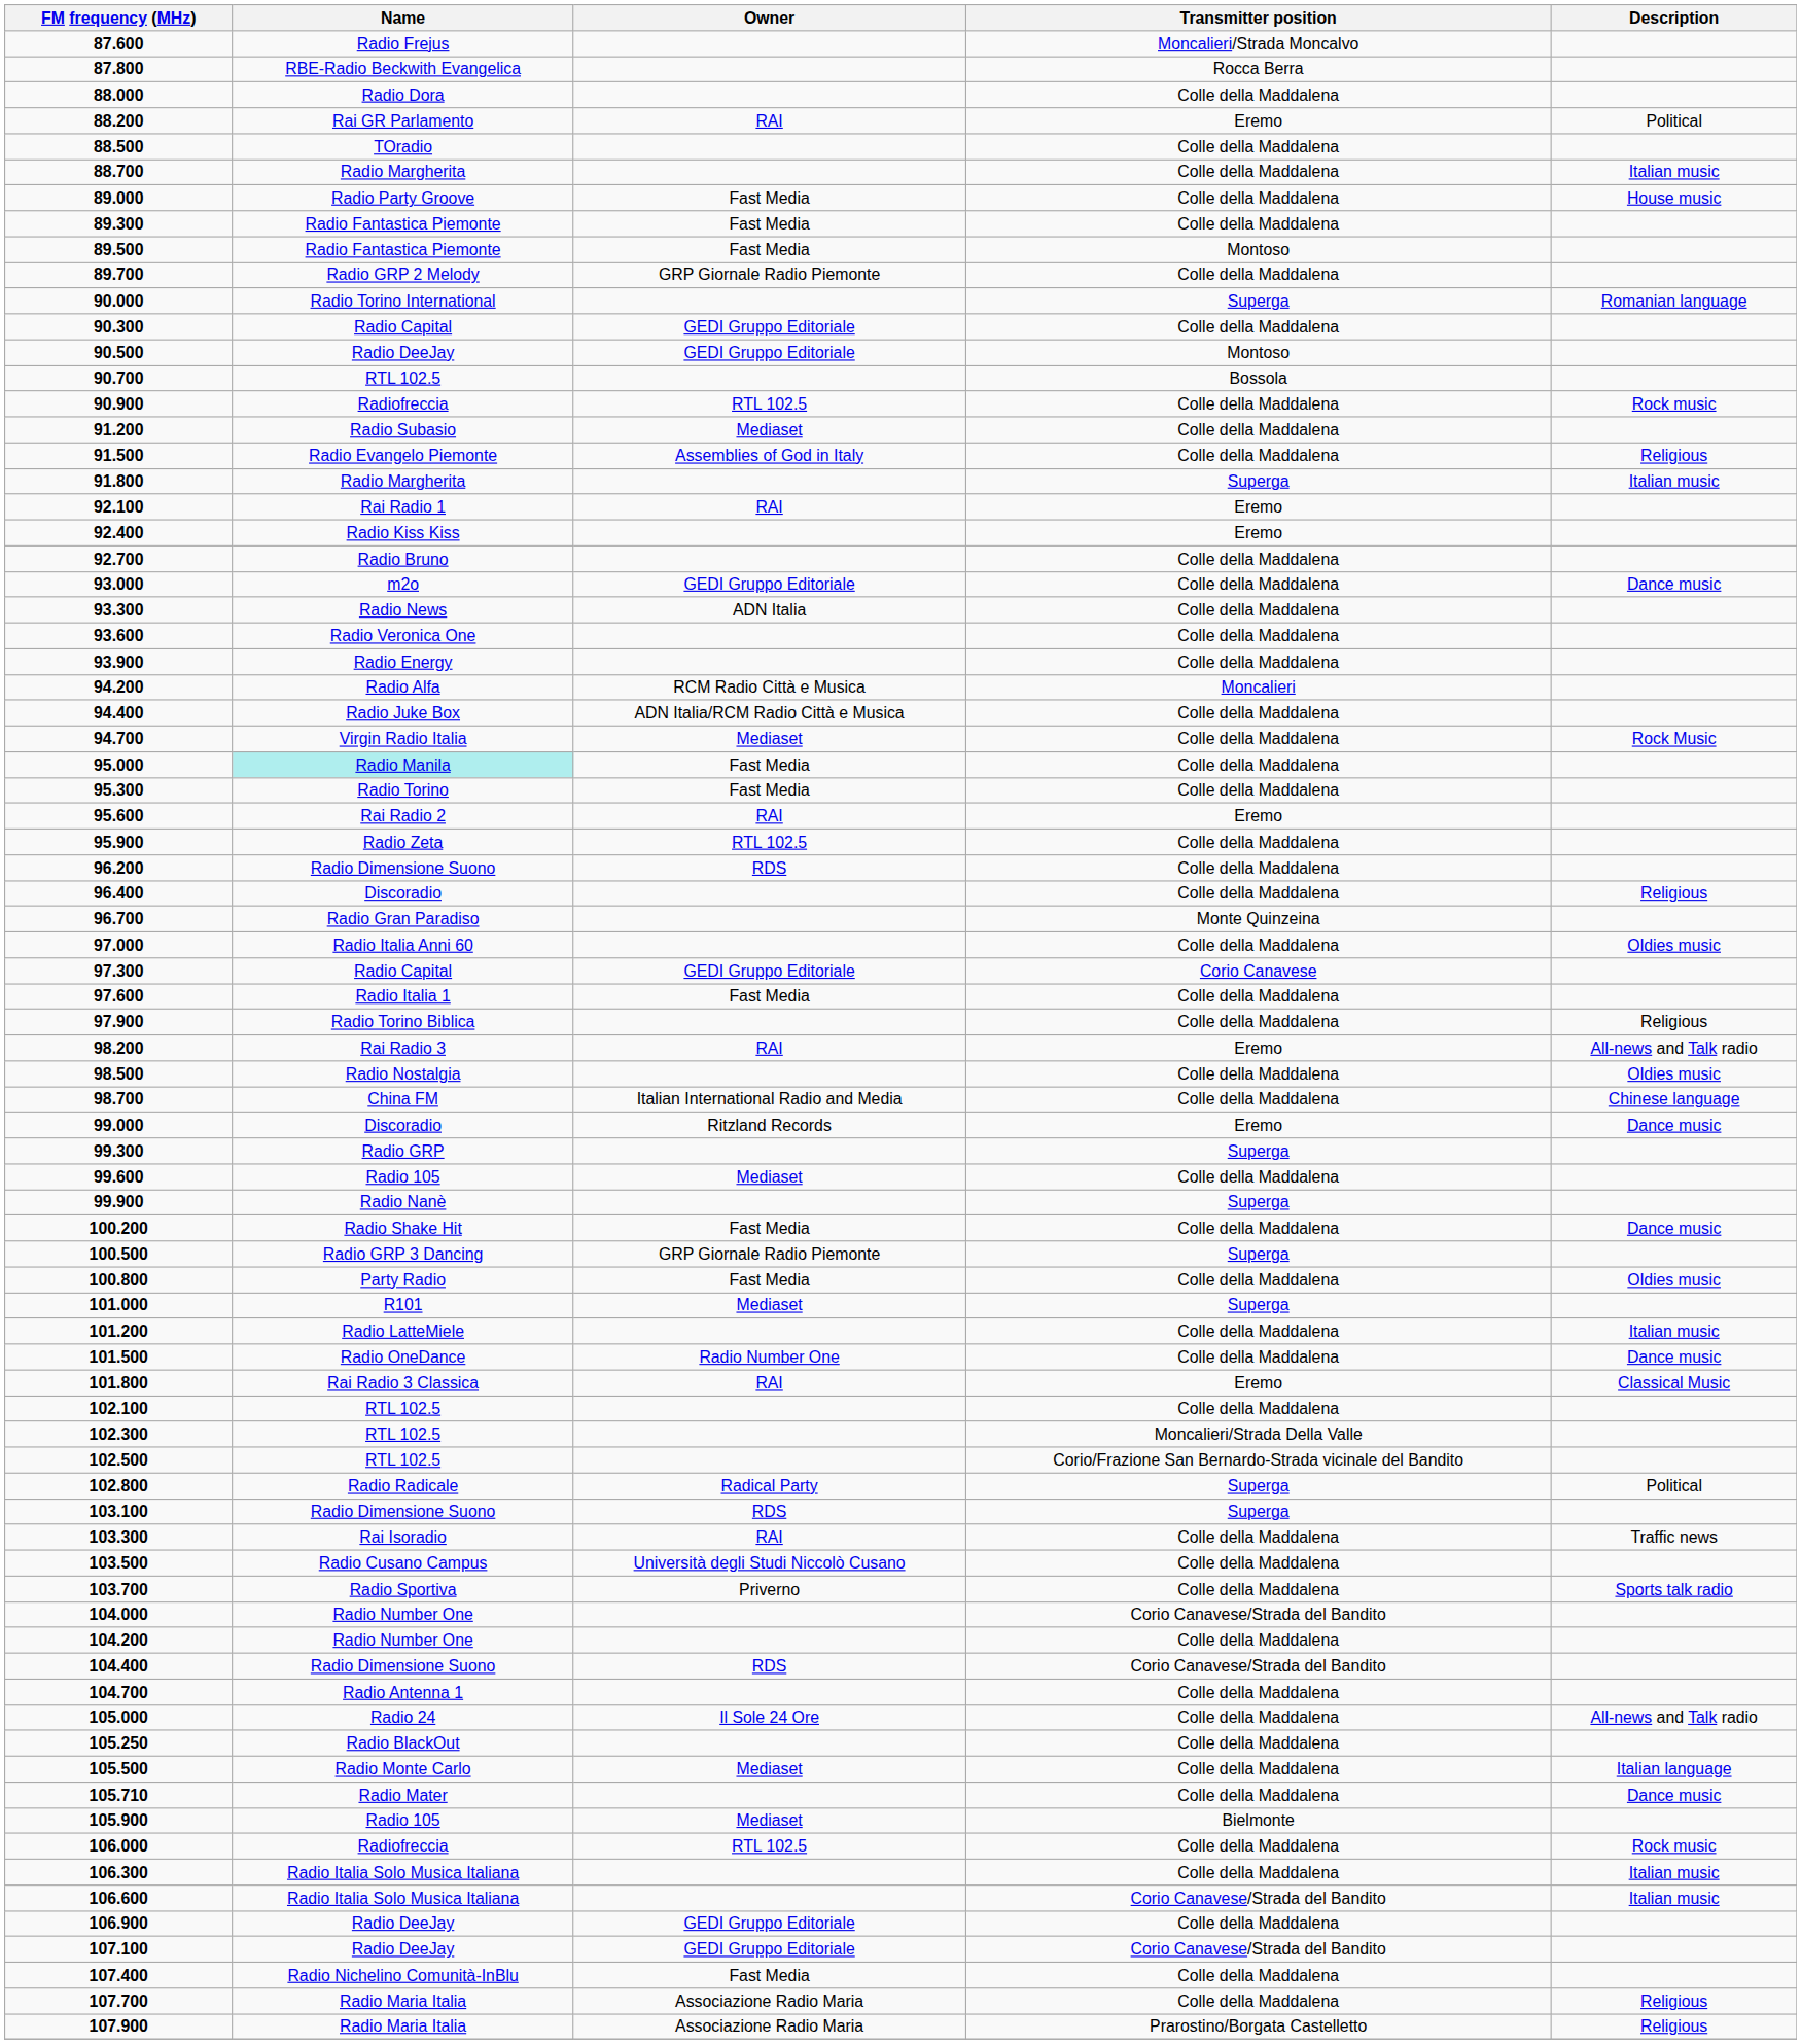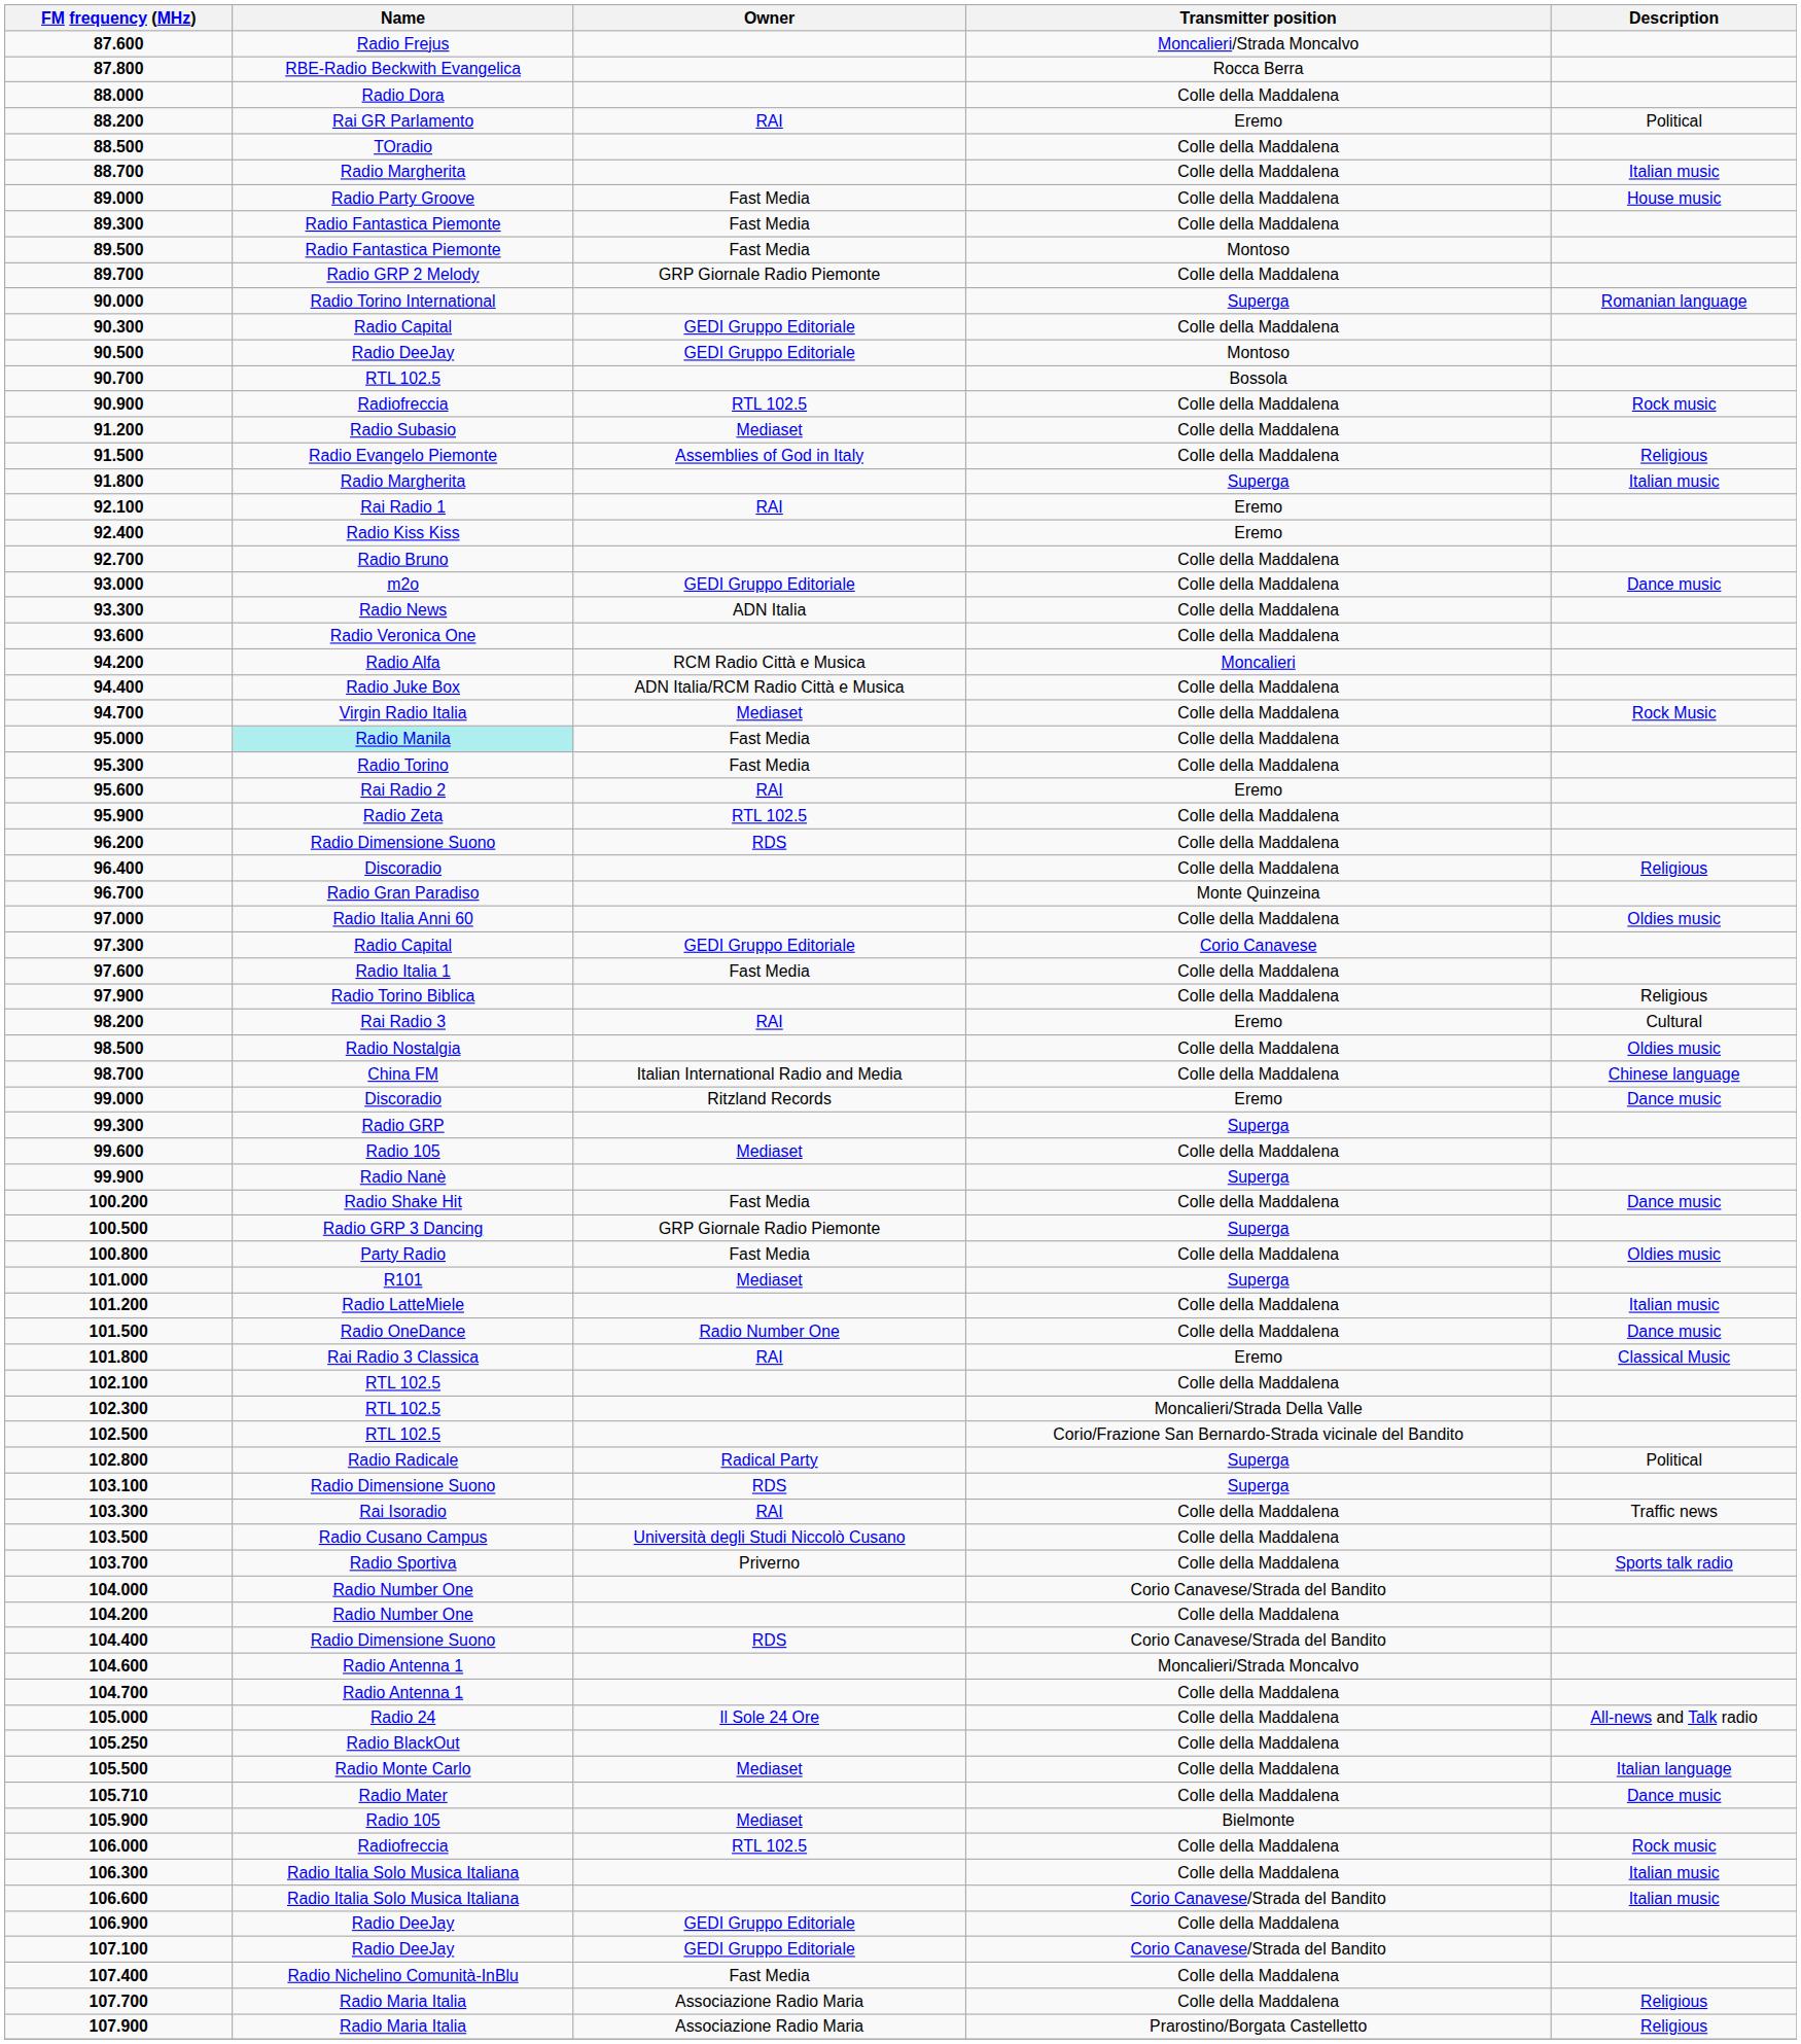- row: 93.900 | Radio Energy | Colle della Maddalena
98.200 | Description: All-news and Talk radio -> Cultural
+ row: 104.600 | Radio Antenna 1 | Moncalieri/Strada Moncalvo
